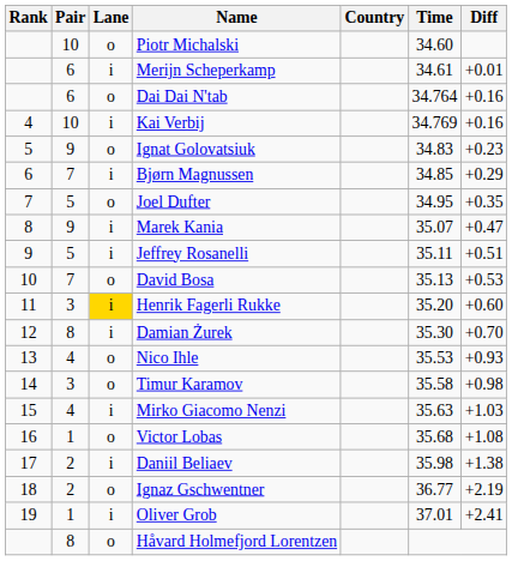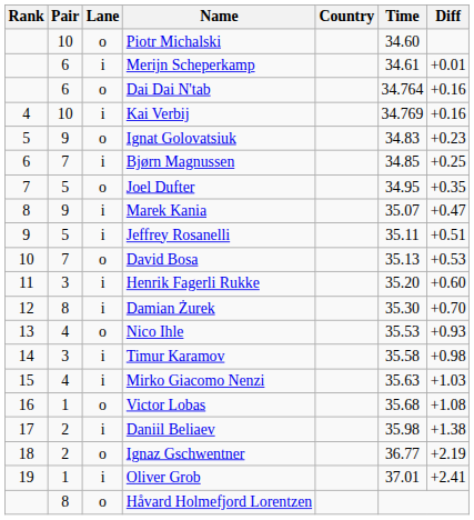Bjørn Magnussen | Diff: +0.29 -> +0.25
Henrik Fagerli Rukke | Lane: gold background -> no background
Timur Karamov | Lane: o -> i
